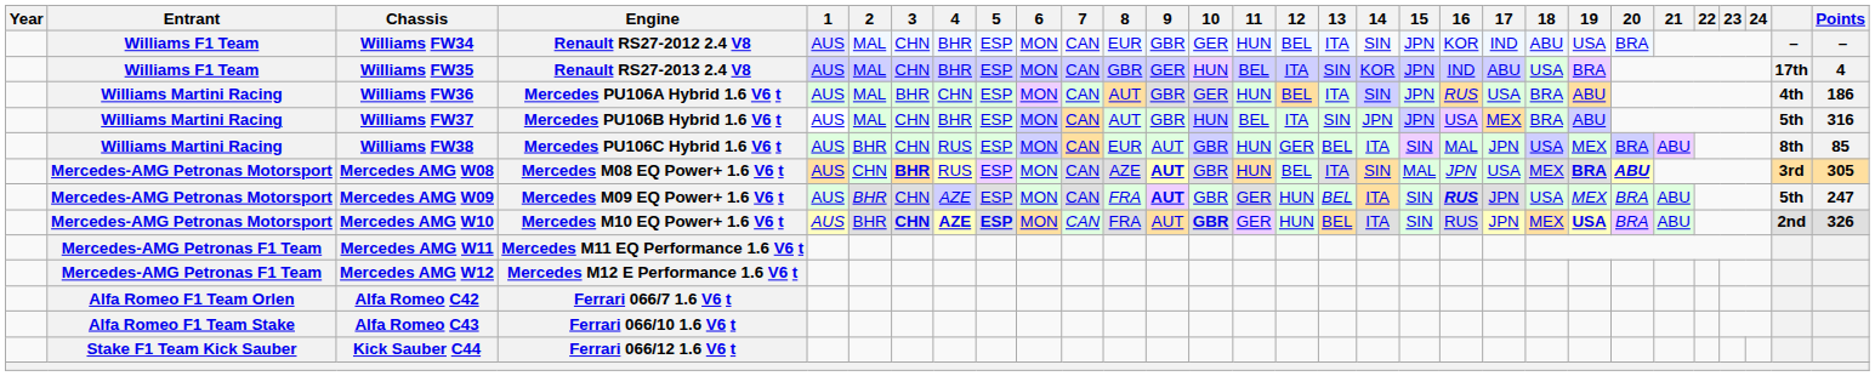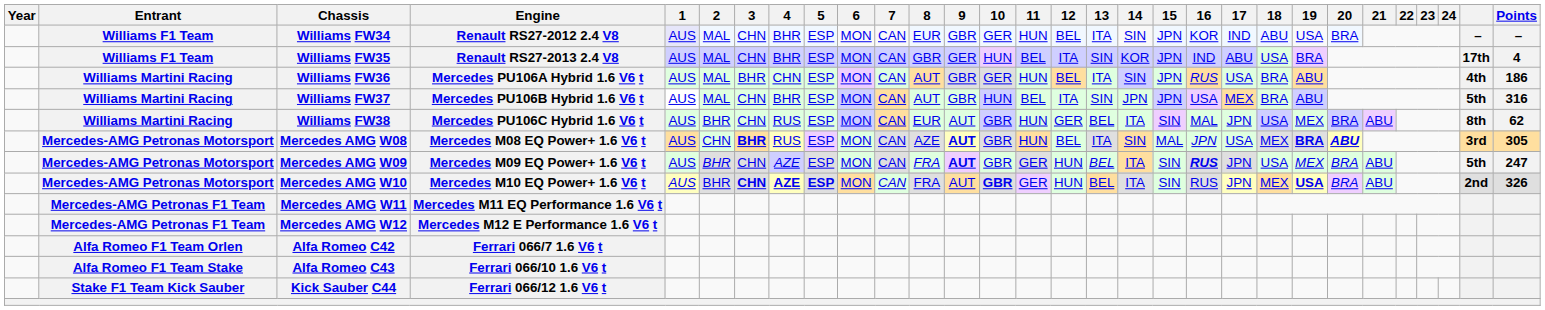Williams FW38 | Points: 85 -> 62
